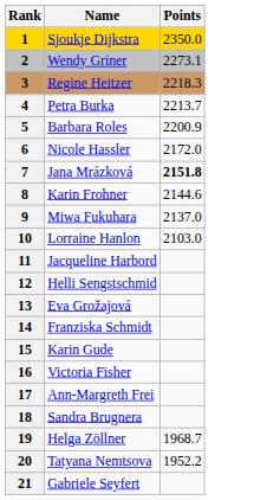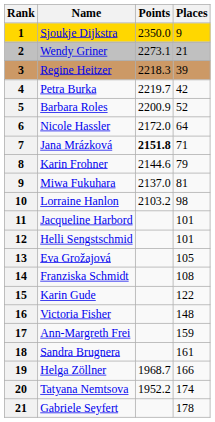+ column: Places | 9 | 21 | 39 | 42 | 52 | 64 | 71 | 79 | 81 | 98 | 101 | 101 | 105 | 108 | 122 | 148 | 159 | 161 | 166 | 174 | 178
Petra Burka | Points: 2213.7 -> 2219.7
Lorraine Hanlon | Points: 2103.0 -> 2103.2
